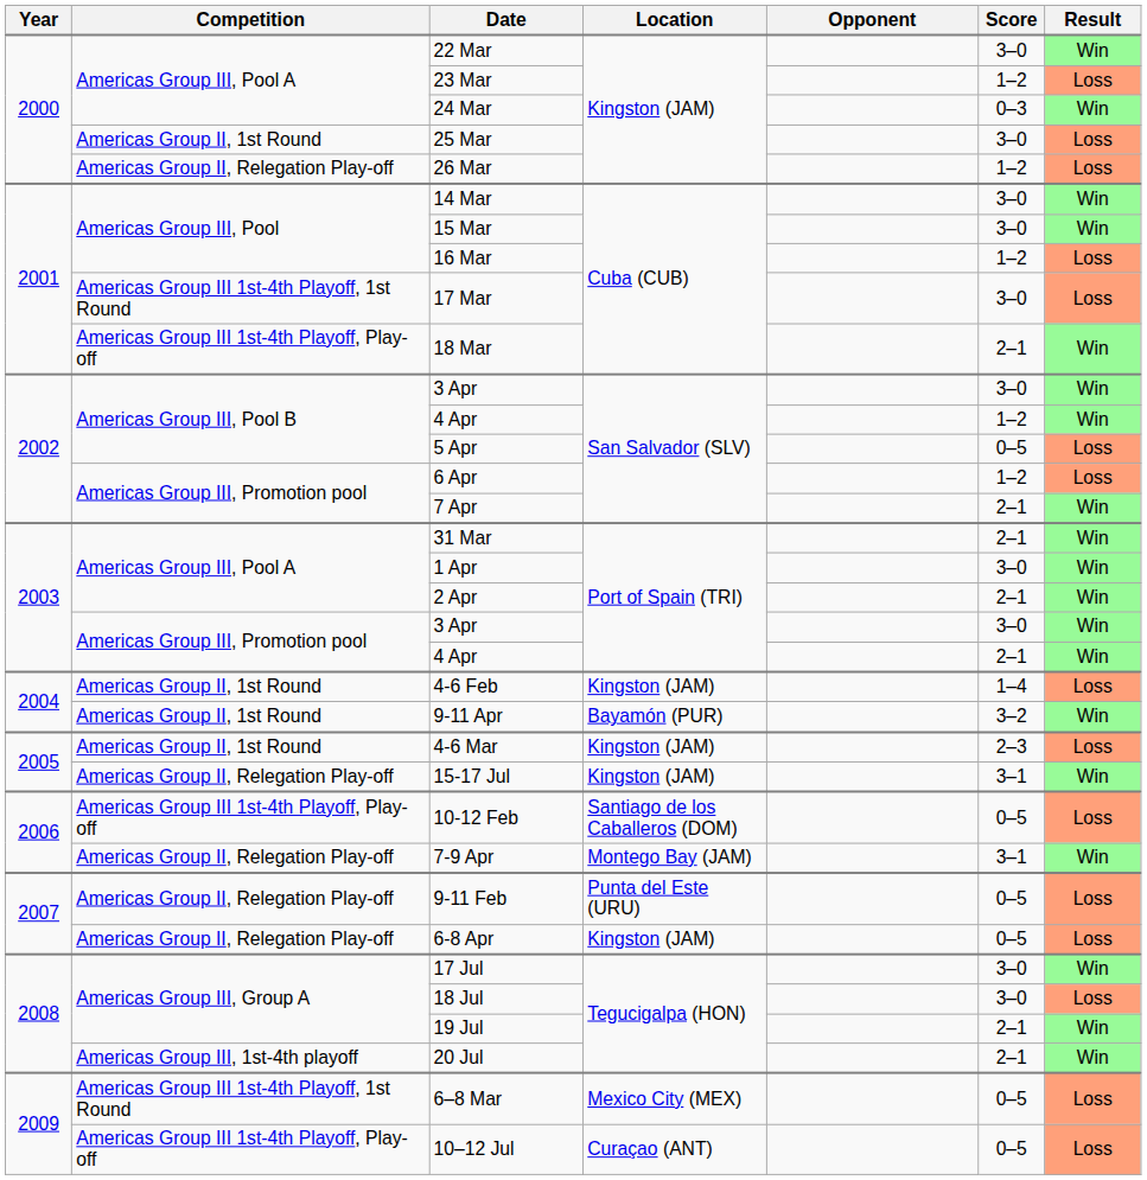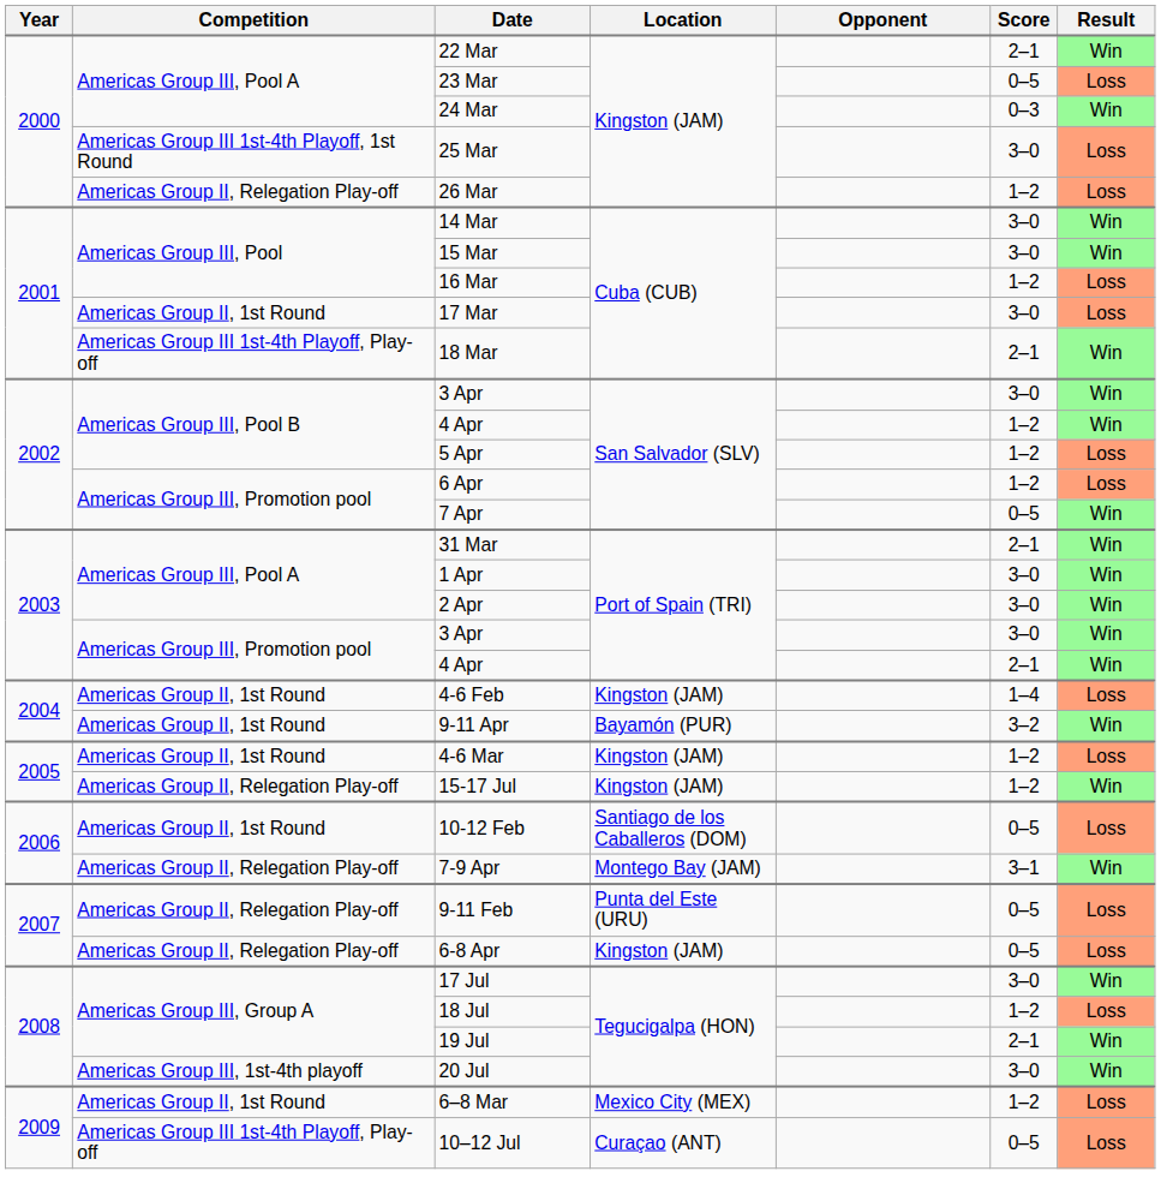22 Mar | Score: 3–0 -> 2–1
23 Mar | Score: 1–2 -> 0–5
25 Mar | Competition: Americas Group II, 1st Round -> Americas Group III 1st-4th Playoff, 1st Round
17 Mar | Competition: Americas Group III 1st-4th Playoff, 1st Round -> Americas Group II, 1st Round
5 Apr | Score: 0–5 -> 1–2
7 Apr | Score: 2–1 -> 0–5
2 Apr | Score: 2–1 -> 3–0
4-6 Mar | Score: 2–3 -> 1–2
15-17 Jul | Score: 3–1 -> 1–2
10-12 Feb | Competition: Americas Group III 1st-4th Playoff, Play-off -> Americas Group II, 1st Round
18 Jul | Score: 3–0 -> 1–2
20 Jul | Score: 2–1 -> 3–0
6–8 Mar | Competition: Americas Group III 1st-4th Playoff, 1st Round -> Americas Group II, 1st Round
6–8 Mar | Score: 0–5 -> 1–2
